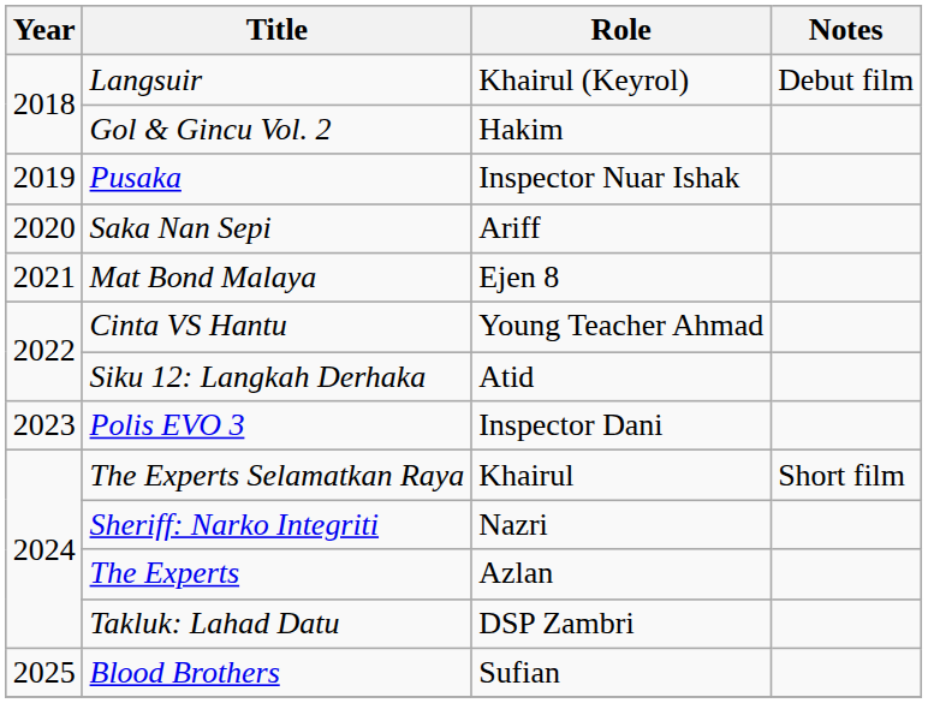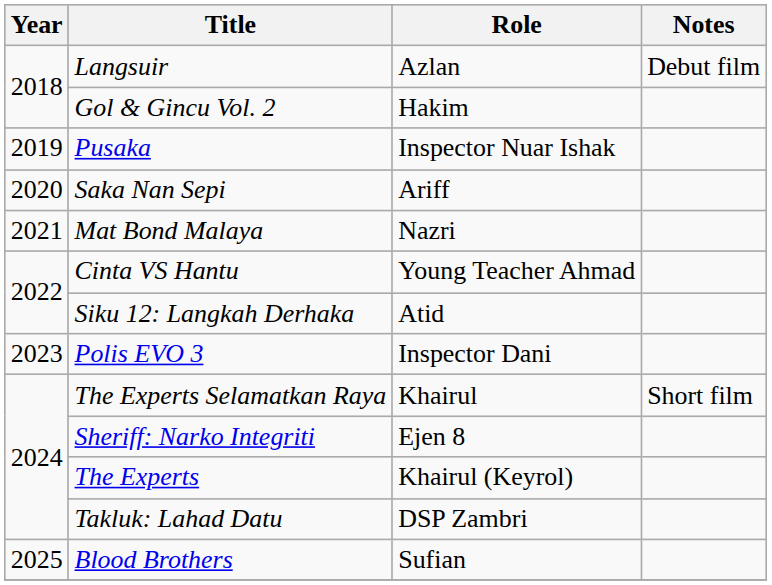Langsuir | Role: Khairul (Keyrol) -> Azlan
Mat Bond Malaya | Role: Ejen 8 -> Nazri
Sheriff: Narko Integriti | Role: Nazri -> Ejen 8
The Experts | Role: Azlan -> Khairul (Keyrol)
